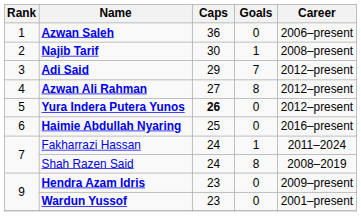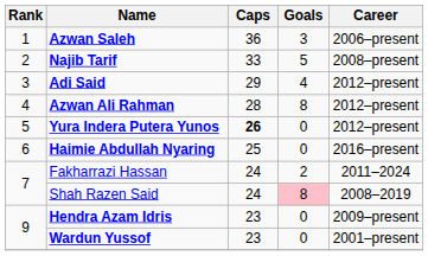Azwan Saleh | Goals: 0 -> 3
Najib Tarif | Caps: 30 -> 33
Najib Tarif | Goals: 1 -> 5
Adi Said | Goals: 7 -> 4
Azwan Ali Rahman | Caps: 27 -> 28
Fakharrazi Hassan | Goals: 1 -> 2
Shah Razen Said | Goals: no background -> pink background
